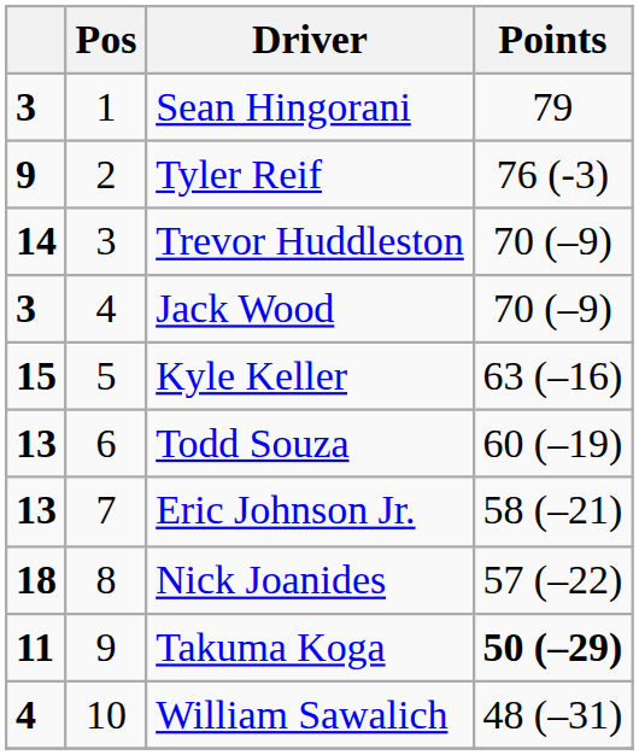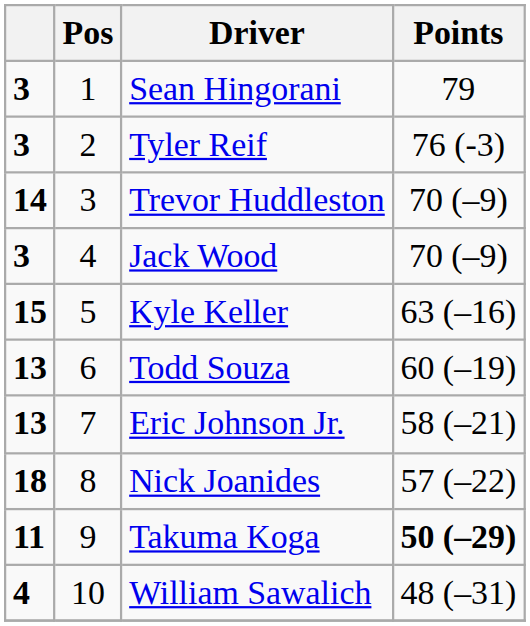Tyler Reif | column 1: 9 -> 3
